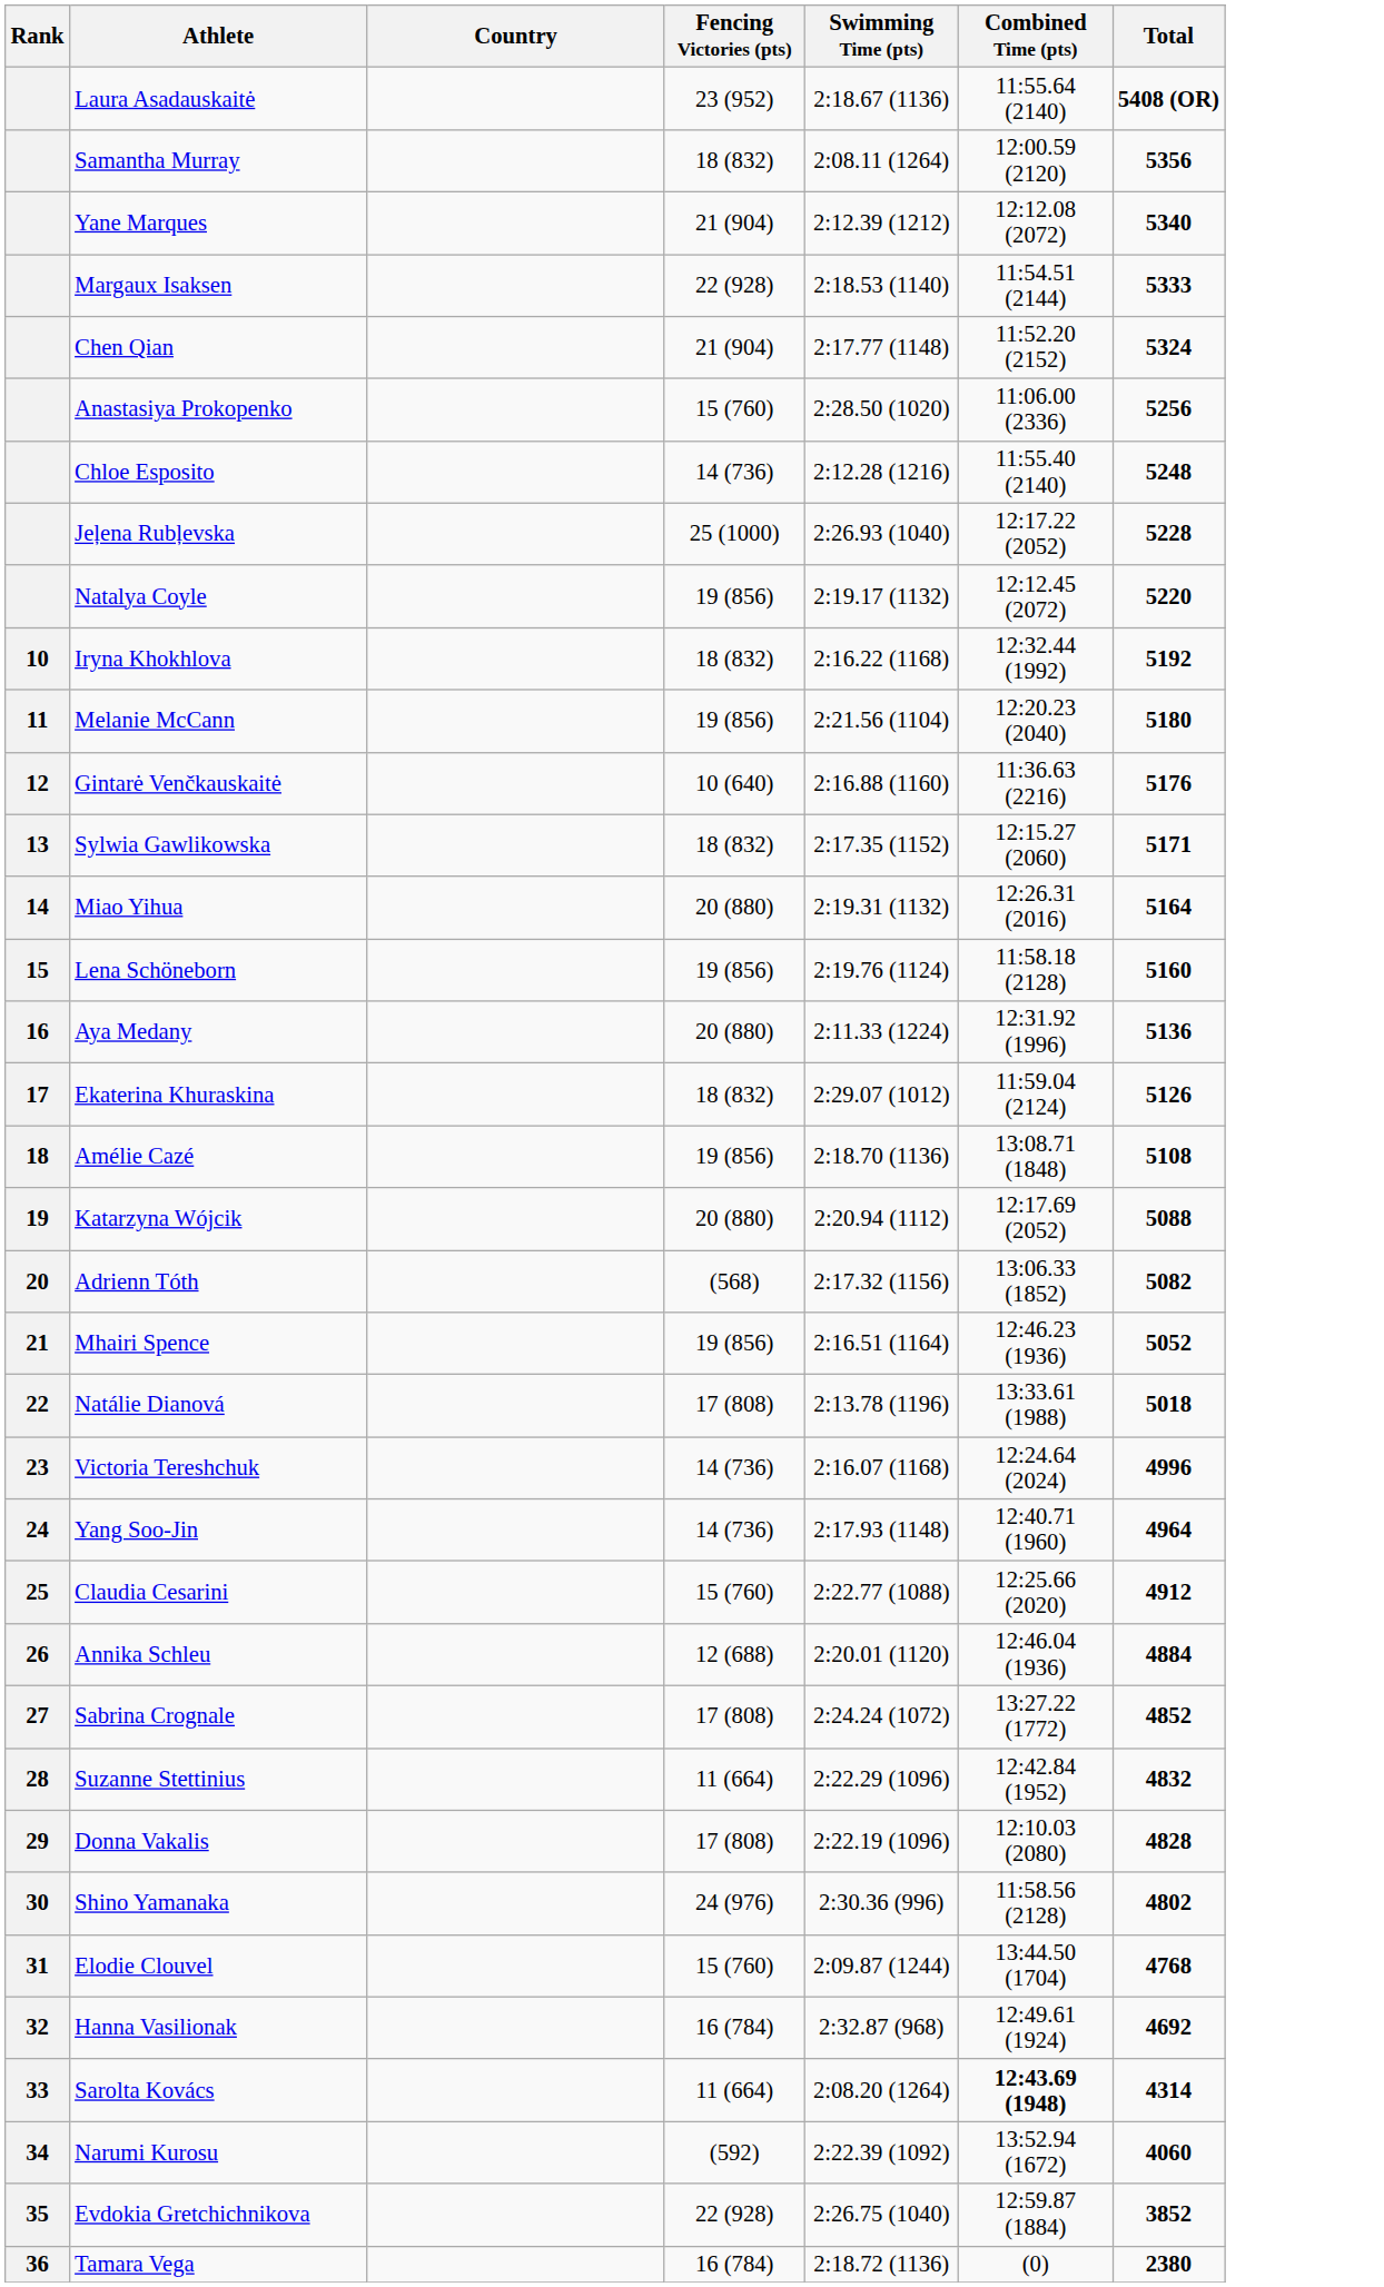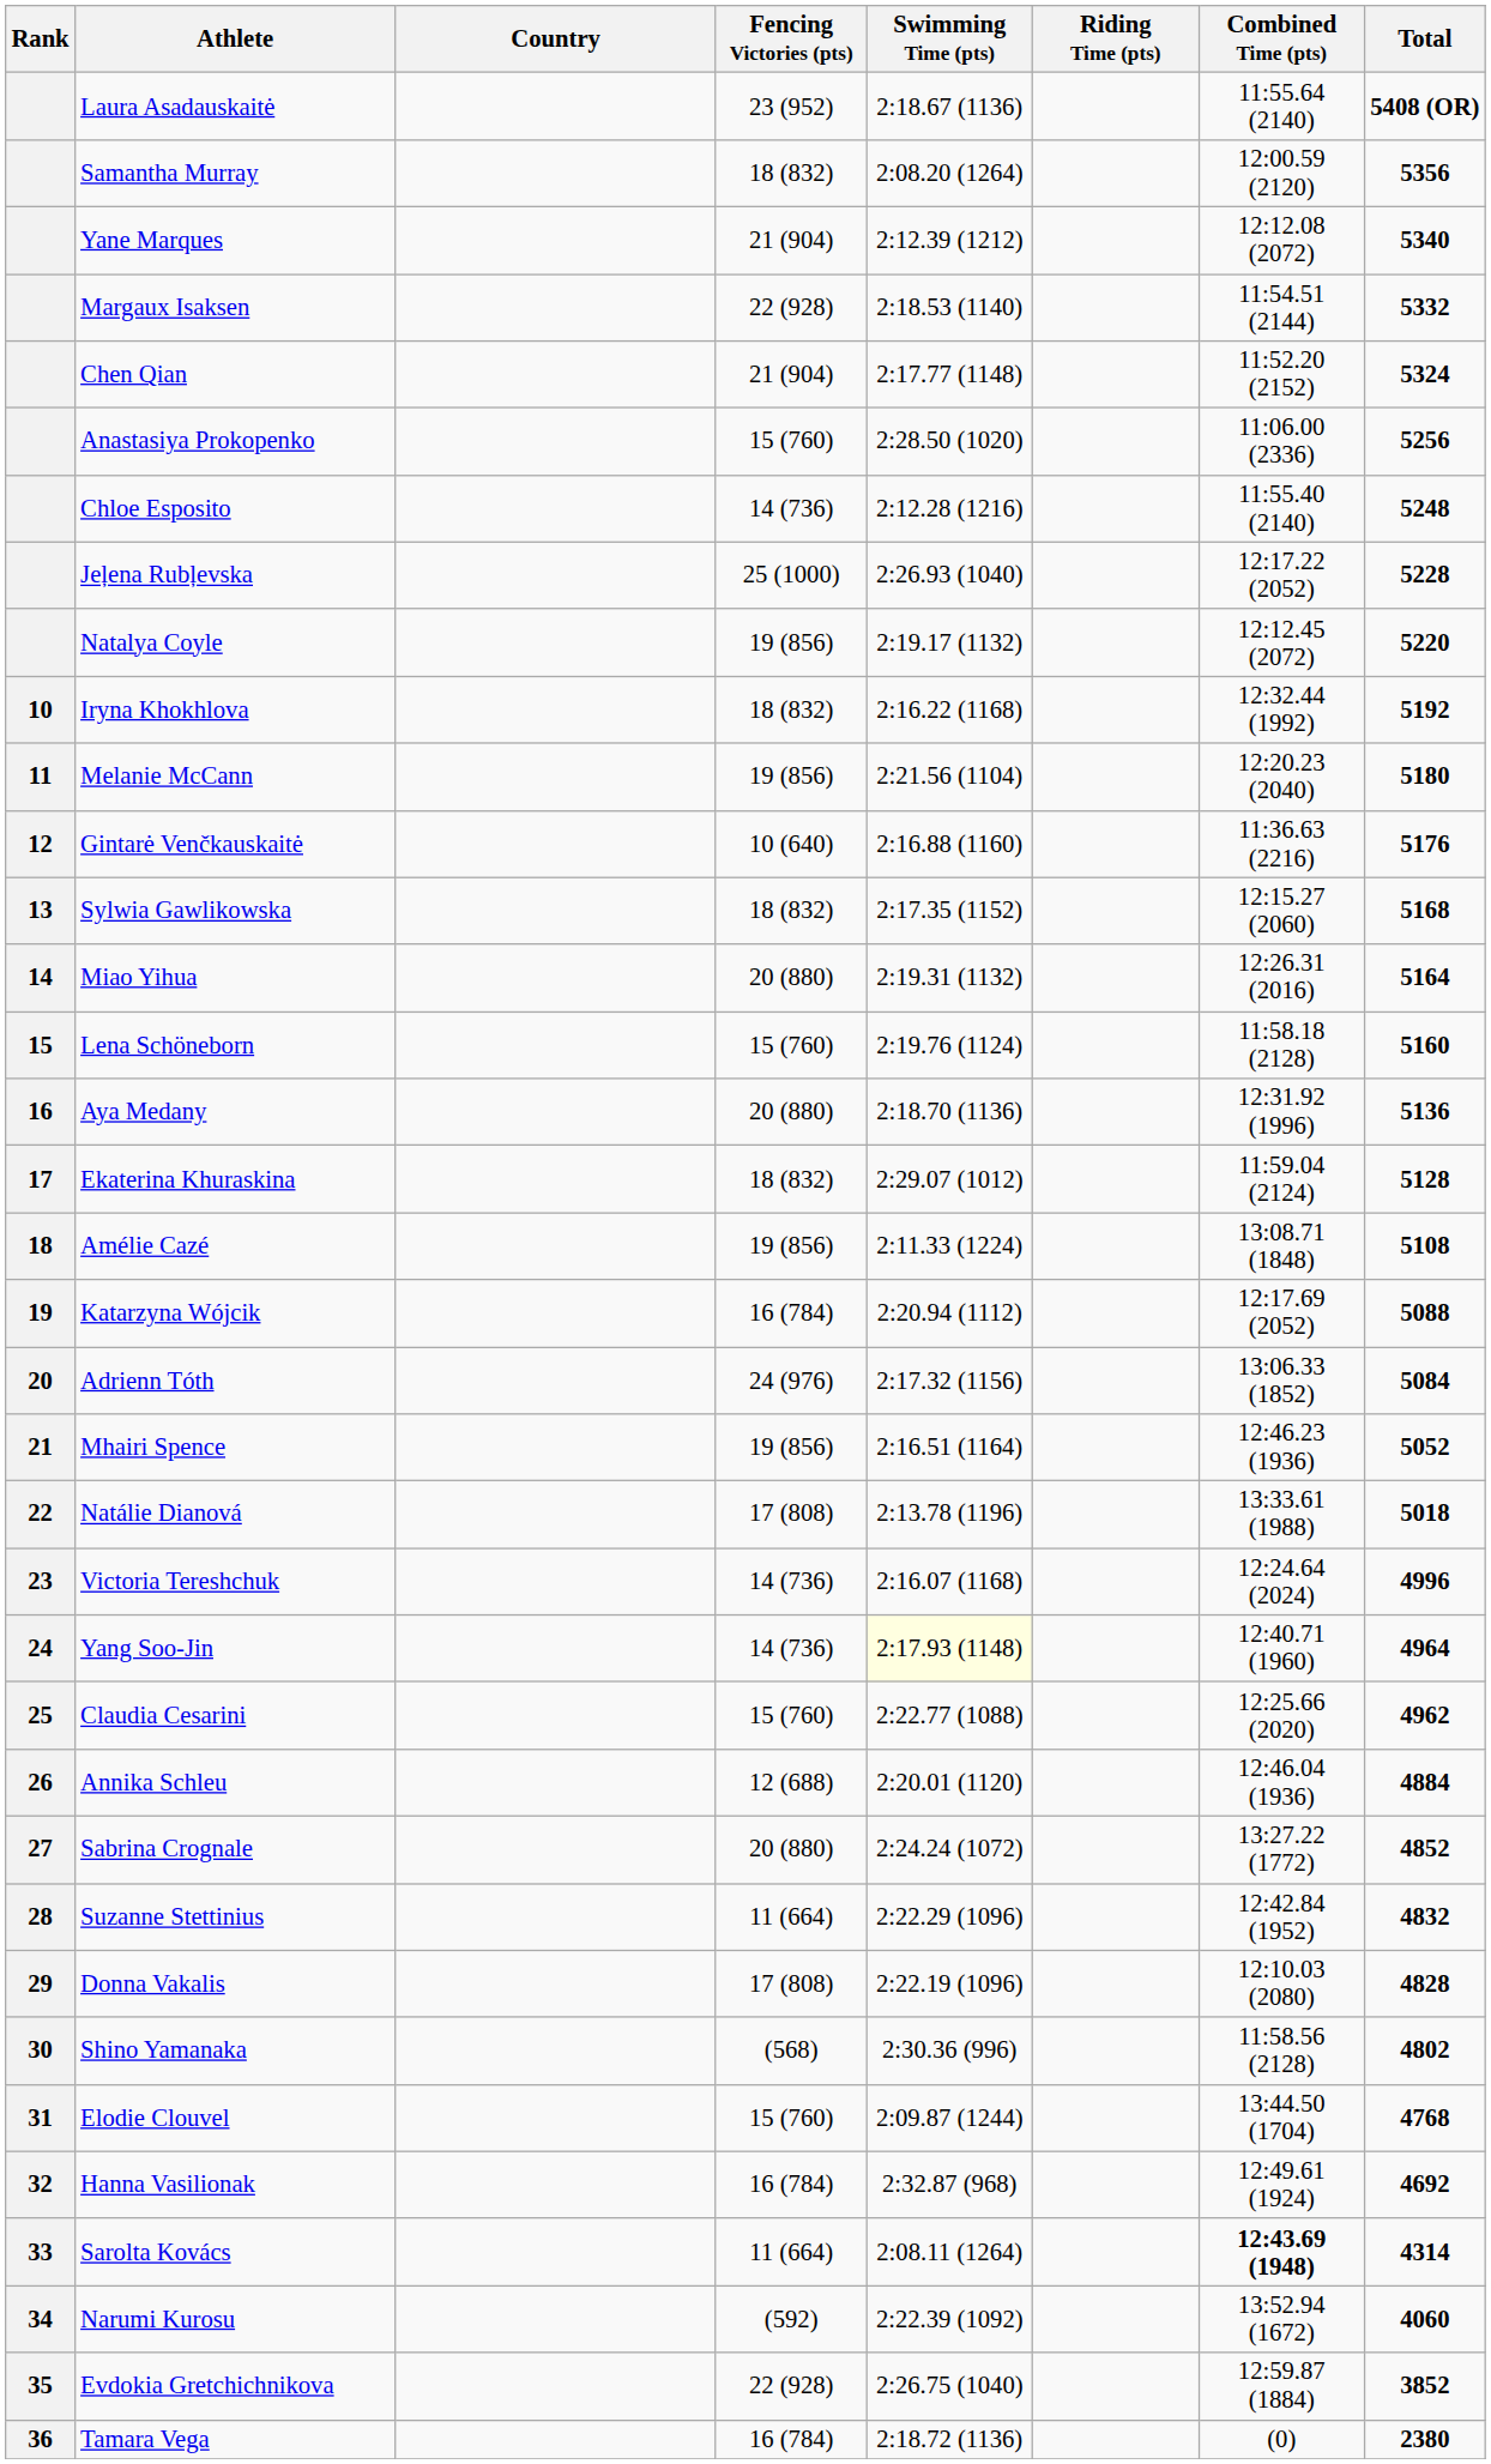+ column: Riding Time (pts)
Samantha Murray | Swimming Time (pts): 2:08.11 (1264) -> 2:08.20 (1264)
Margaux Isaksen | Total: 5333 -> 5332
Sylwia Gawlikowska | Total: 5171 -> 5168
Lena Schöneborn | Fencing Victories (pts): 19 (856) -> 15 (760)
Aya Medany | Swimming Time (pts): 2:11.33 (1224) -> 2:18.70 (1136)
Ekaterina Khuraskina | Total: 5126 -> 5128
Amélie Cazé | Swimming Time (pts): 2:18.70 (1136) -> 2:11.33 (1224)
Katarzyna Wójcik | Fencing Victories (pts): 20 (880) -> 16 (784)
Adrienn Tóth | Fencing Victories (pts): (568) -> 24 (976)
Adrienn Tóth | Total: 5082 -> 5084
Yang Soo-Jin | Swimming Time (pts): no background -> lightyellow background
Claudia Cesarini | Total: 4912 -> 4962
Sabrina Crognale | Fencing Victories (pts): 17 (808) -> 20 (880)
Shino Yamanaka | Fencing Victories (pts): 24 (976) -> (568)
Sarolta Kovács | Swimming Time (pts): 2:08.20 (1264) -> 2:08.11 (1264)
